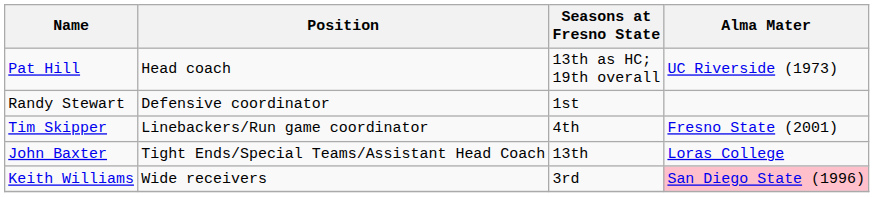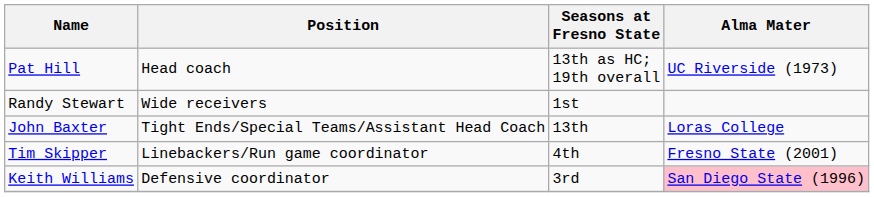Randy Stewart | Position: Defensive coordinator -> Wide receivers
rows swapped: John Baxter <-> Tim Skipper
Keith Williams | Position: Wide receivers -> Defensive coordinator
